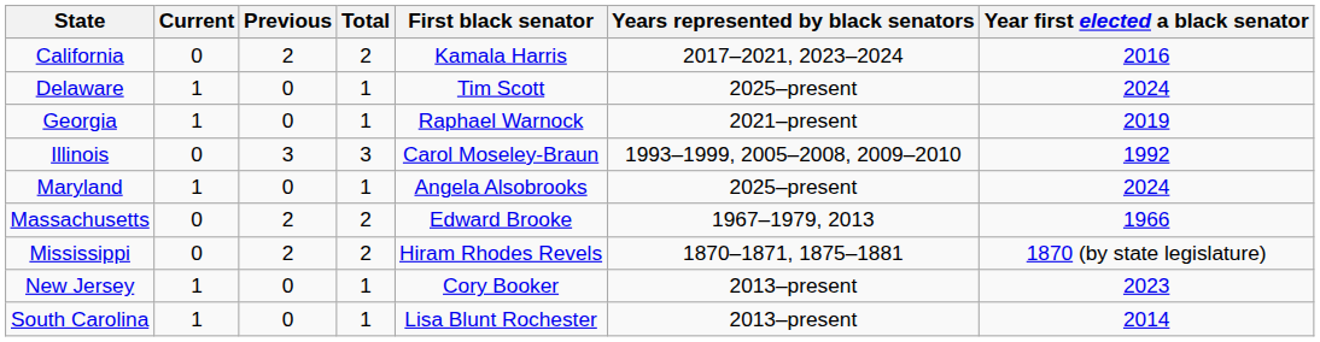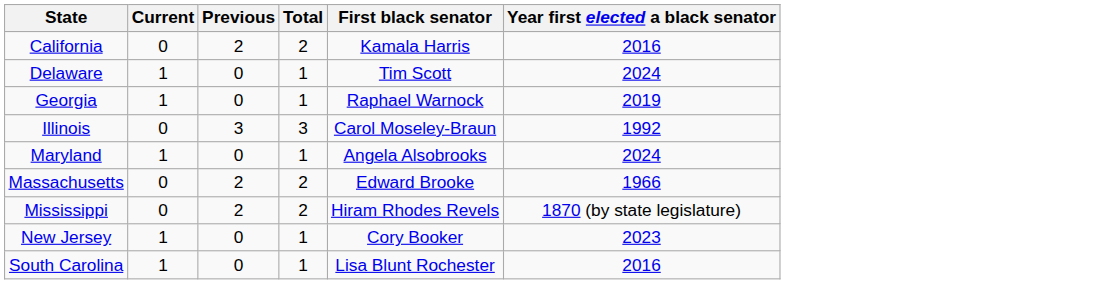- column: Years represented by black senators | 2017–2021, 2023–2024 | 2025–present | 2021–present | 1993–1999, 2005–2008, 2009–2010 | 2025–present | 1967–1979, 2013 | 1870–1871, 1875–1881 | 2013–present | 2013–present
South Carolina | Year first elected a black senator: 2014 -> 2016
